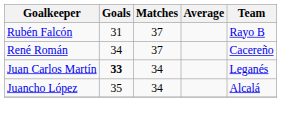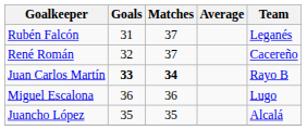Rubén Falcón | Team: Rayo B -> Leganés
René Román | Goals: 34 -> 32
Juan Carlos Martín | Matches: normal -> bold
Juan Carlos Martín | Team: Leganés -> Rayo B
+ row: Miguel Escalona | 36 | 36 | Lugo
Juancho López | Matches: 34 -> 35
